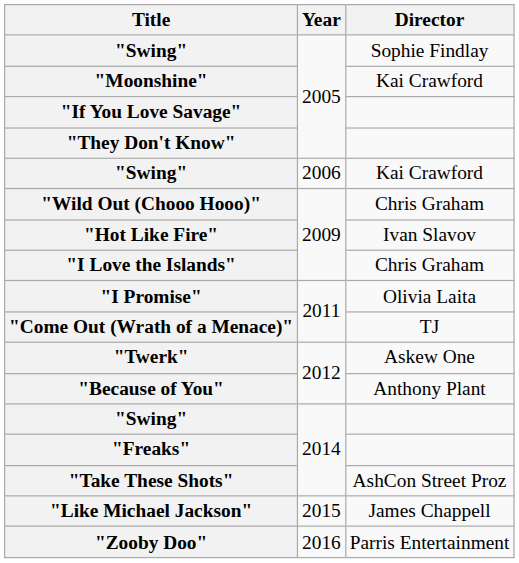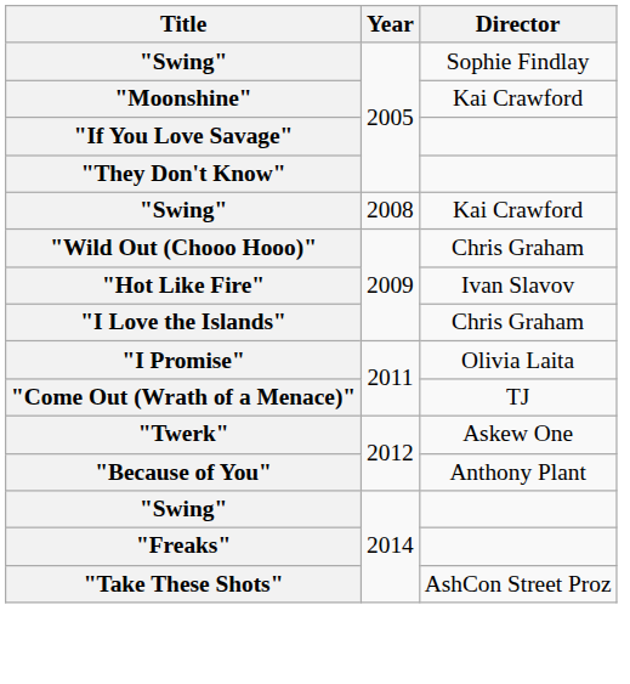"Swing" / Kai Crawford | Year: 2006 -> 2008
- row: "Like Michael Jackson" | 2015 | James Chappell
- row: "Zooby Doo" | 2016 | Parris Entertainment
